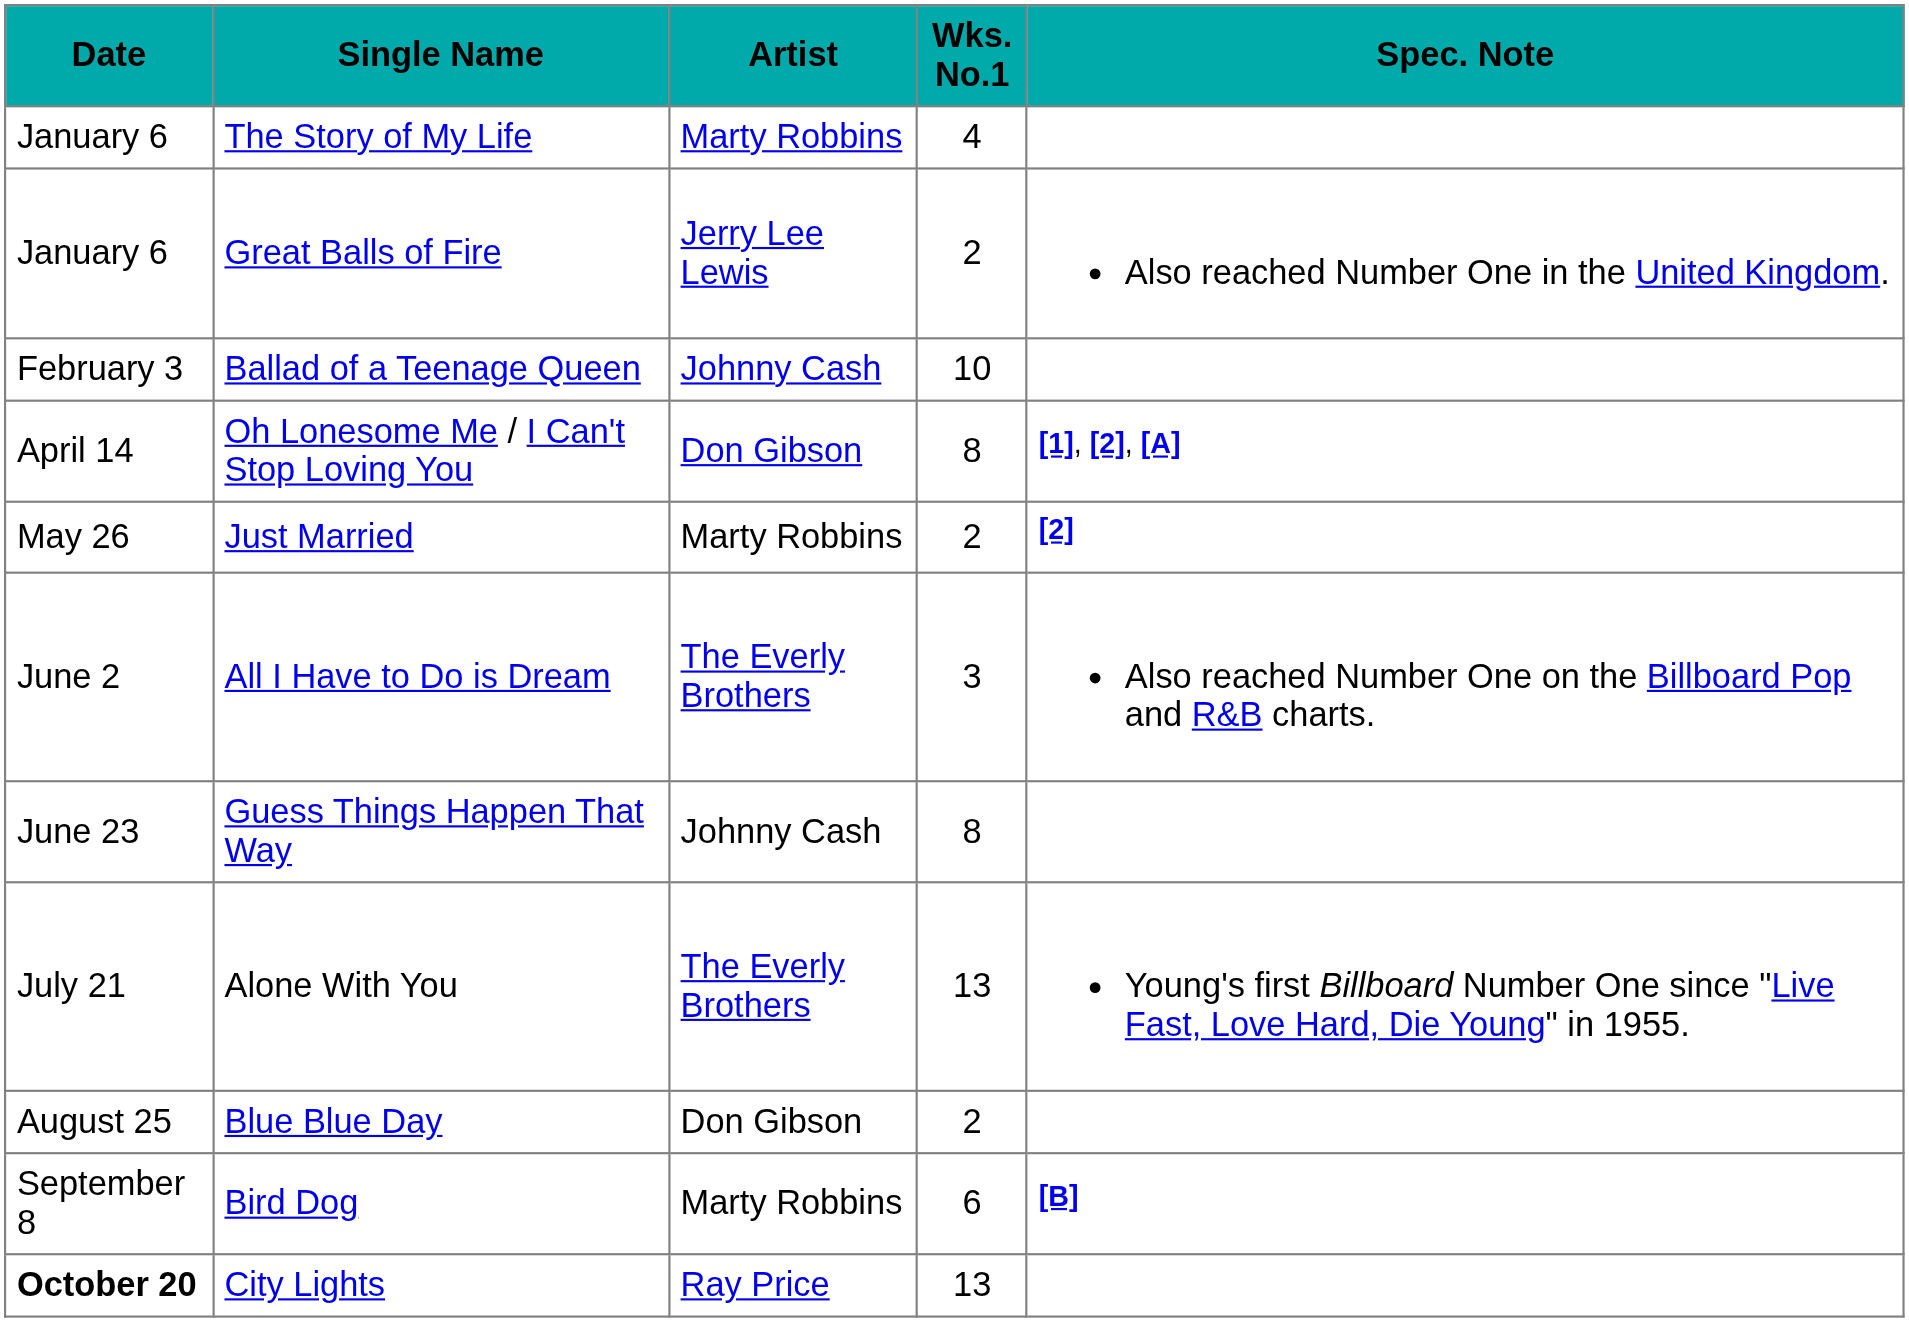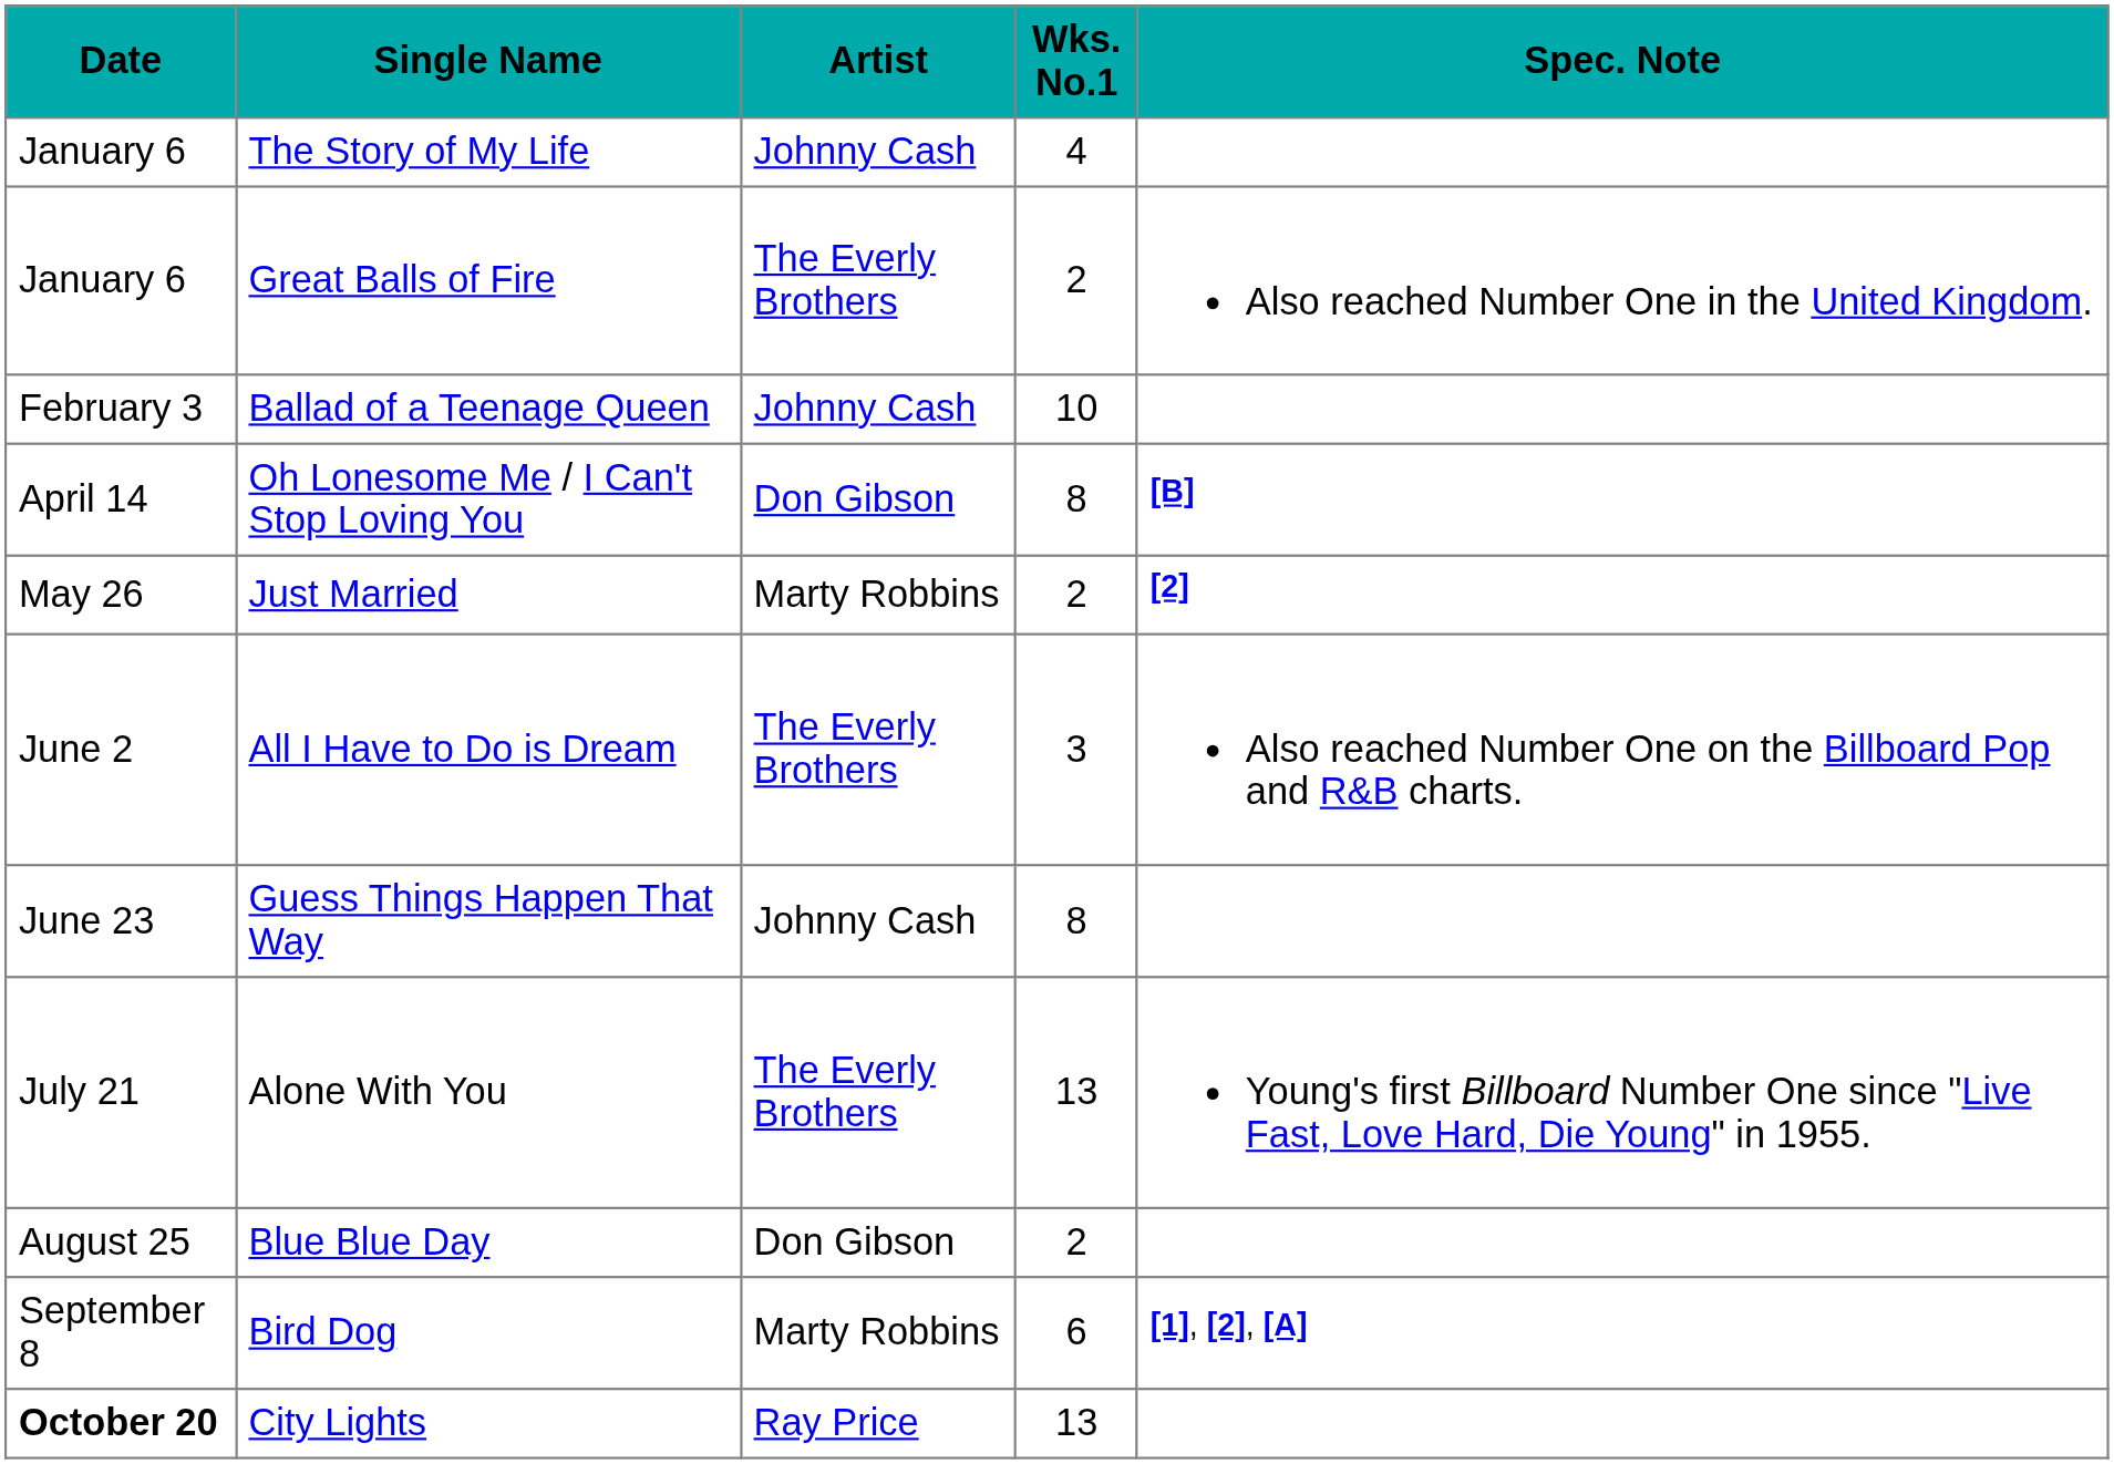The Story of My Life | Artist: Marty Robbins -> Johnny Cash
Great Balls of Fire | Artist: Jerry Lee Lewis -> The Everly Brothers
Oh Lonesome Me / I Can't Stop Loving You | Spec. Note: [1], [2], [A] -> [B]
Bird Dog | Spec. Note: [B] -> [1], [2], [A]
